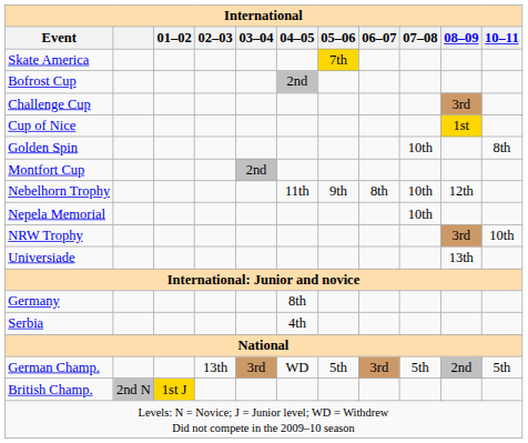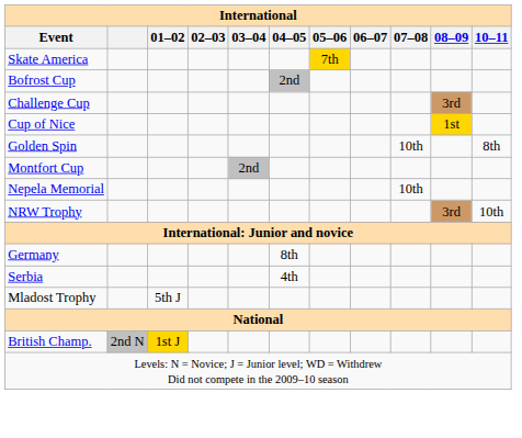- row: Nebelhorn Trophy | 11th | 9th | 8th | 10th | 12th
- row: Universiade | 13th
+ row: Mladost Trophy | 5th J
- row: German Champ. | 13th | 3rd | WD | 5th | 3rd | 5th | 2nd | 5th
